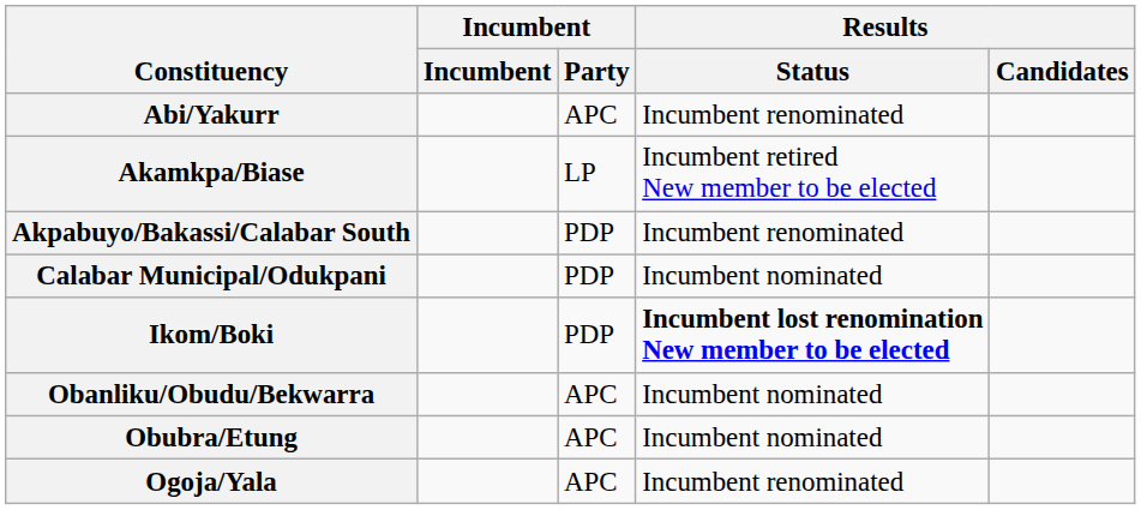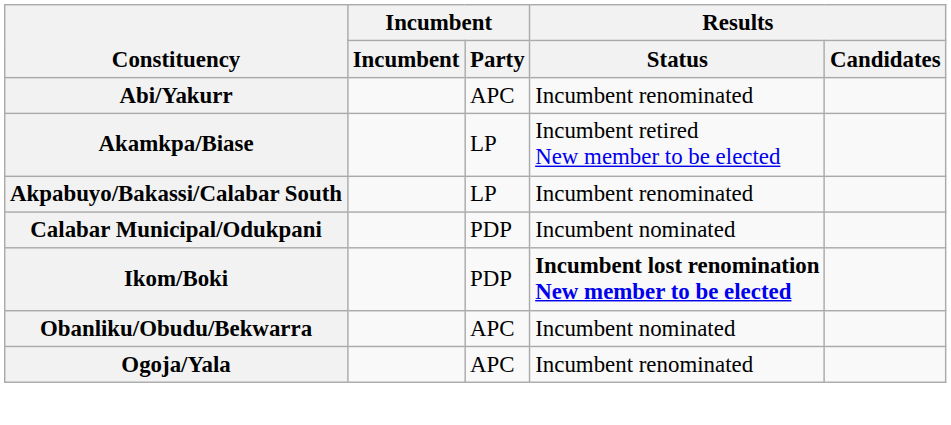Akpabuyo/Bakassi/Calabar South | Incumbent / Party: PDP -> LP
- row: Obubra/Etung | APC | Incumbent nominated
